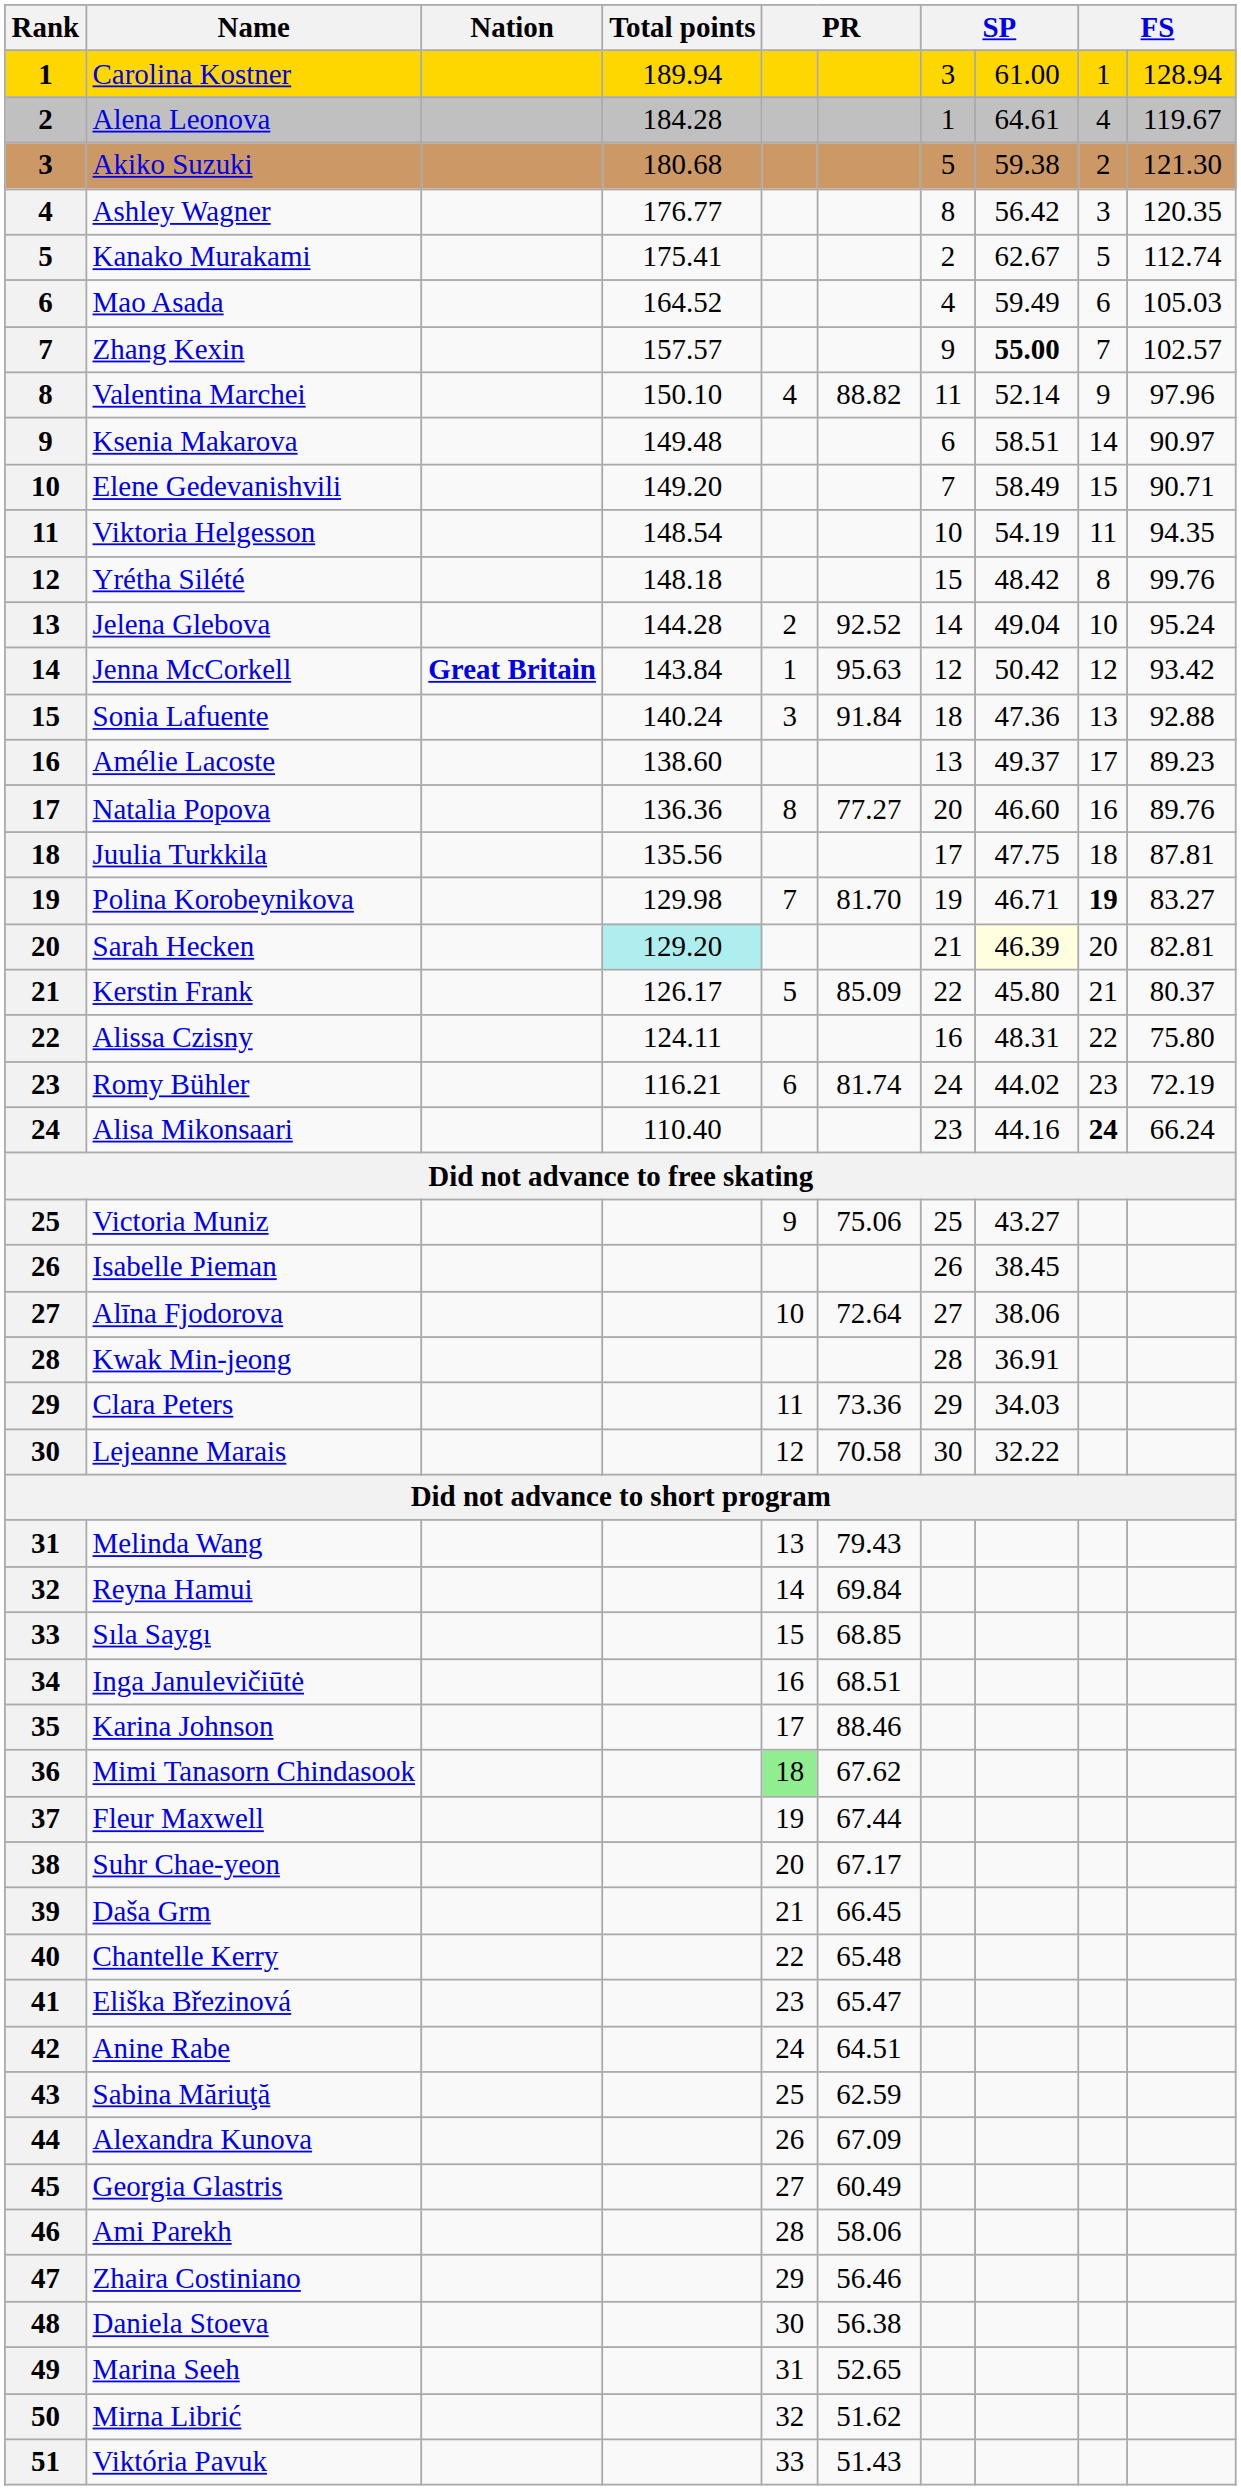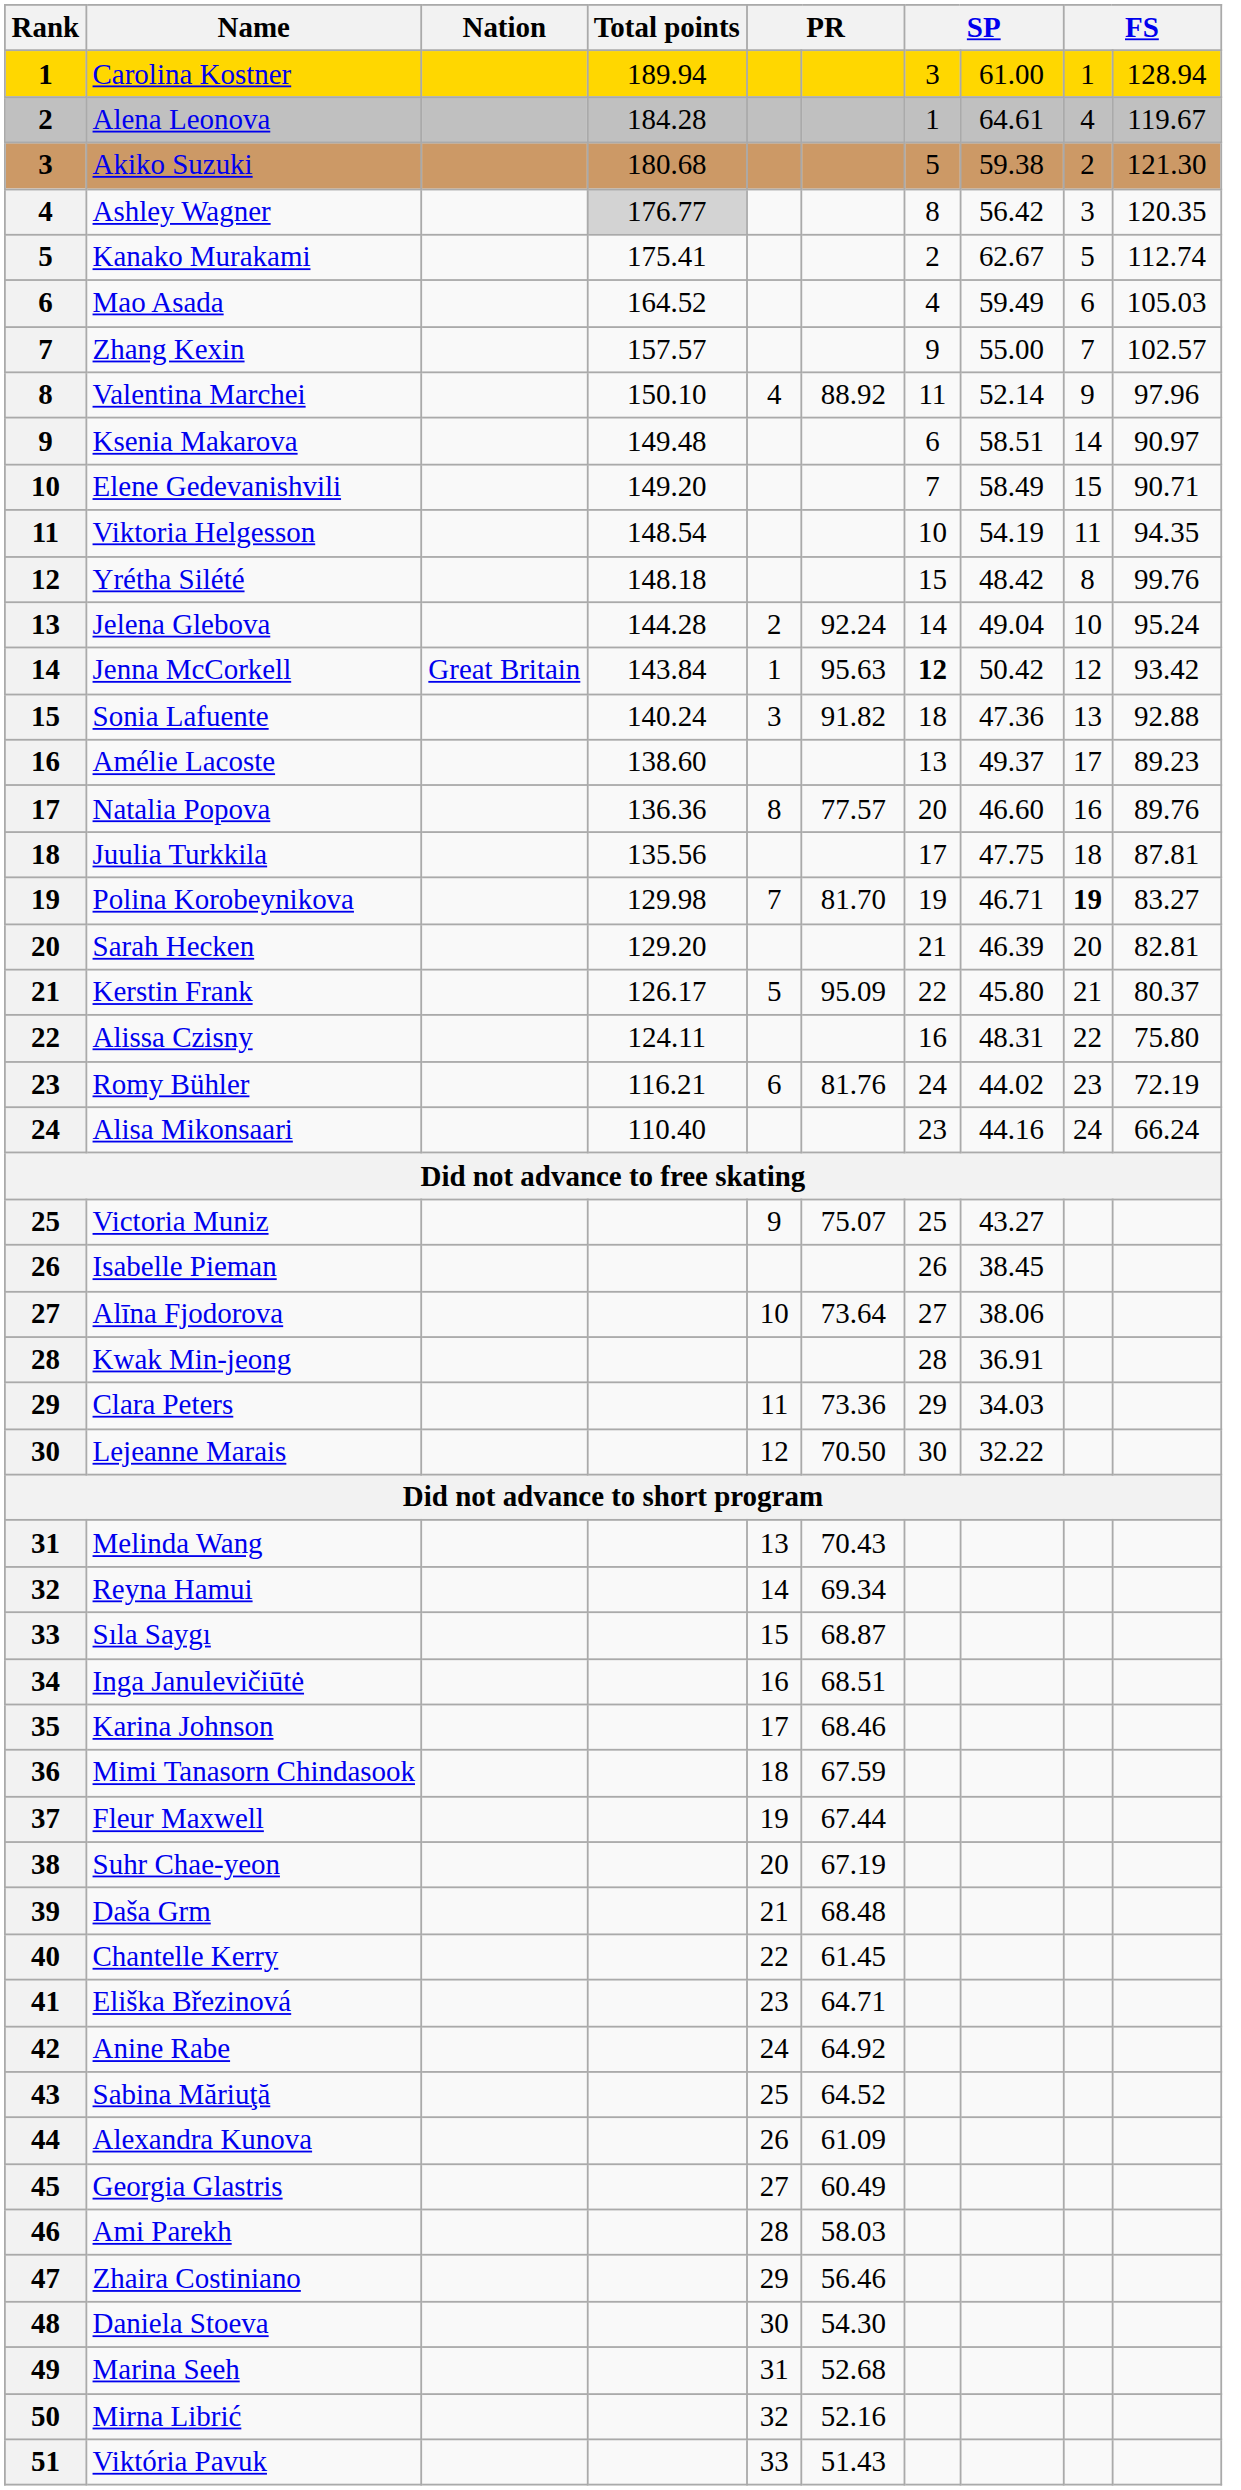Ashley Wagner | Total points: no background -> lightgrey background
Zhang Kexin | column 8: bold -> normal
Valentina Marchei | column 6: 88.82 -> 88.92
Jelena Glebova | column 6: 92.52 -> 92.24
Jenna McCorkell | Nation: bold -> normal
Jenna McCorkell | column 7: normal -> bold
Sonia Lafuente | column 6: 91.84 -> 91.82
Natalia Popova | column 6: 77.27 -> 77.57
Sarah Hecken | Total points: paleturquoise background -> no background
Sarah Hecken | column 8: lightyellow background -> no background
Kerstin Frank | column 6: 85.09 -> 95.09
Romy Bühler | column 6: 81.74 -> 81.76
Alisa Mikonsaari | column 9: bold -> normal
Victoria Muniz | column 6: 75.06 -> 75.07
Alīna Fjodorova | column 6: 72.64 -> 73.64
Lejeanne Marais | column 6: 70.58 -> 70.50
Melinda Wang | column 6: 79.43 -> 70.43
Reyna Hamui | column 6: 69.84 -> 69.34
Sıla Saygı | column 6: 68.85 -> 68.87
Karina Johnson | column 6: 88.46 -> 68.46
Mimi Tanasorn Chindasook | column 5: lightgreen background -> no background
Mimi Tanasorn Chindasook | column 6: 67.62 -> 67.59
Suhr Chae-yeon | column 6: 67.17 -> 67.19
Daša Grm | column 6: 66.45 -> 68.48
Chantelle Kerry | column 6: 65.48 -> 61.45
Eliška Březinová | column 6: 65.47 -> 64.71
Anine Rabe | column 6: 64.51 -> 64.92
Sabina Măriuţă | column 6: 62.59 -> 64.52
Alexandra Kunova | column 6: 67.09 -> 61.09
Ami Parekh | column 6: 58.06 -> 58.03
Daniela Stoeva | column 6: 56.38 -> 54.30
Marina Seeh | column 6: 52.65 -> 52.68
Mirna Librić | column 6: 51.62 -> 52.16
